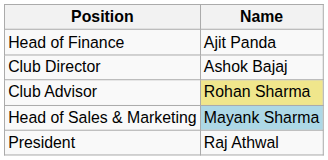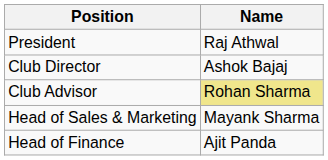rows swapped: President <-> Head of Finance
Head of Sales & Marketing | Name: lightblue background -> no background
